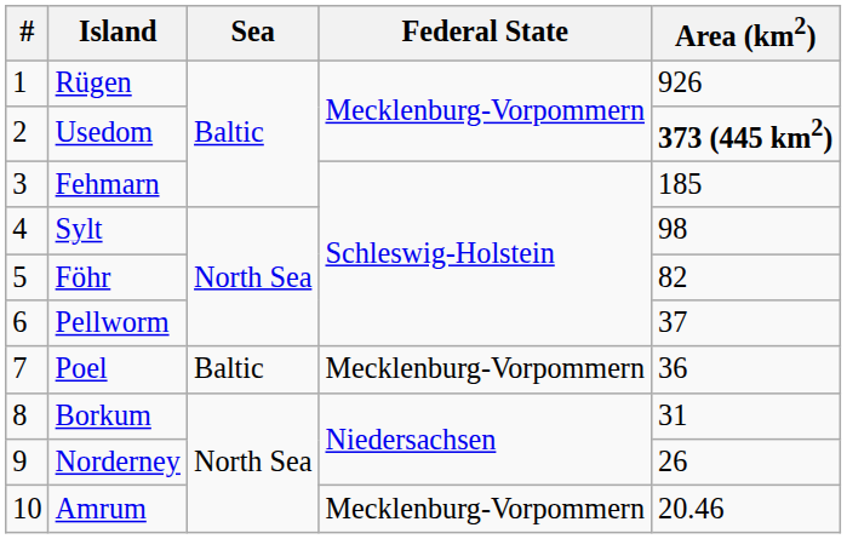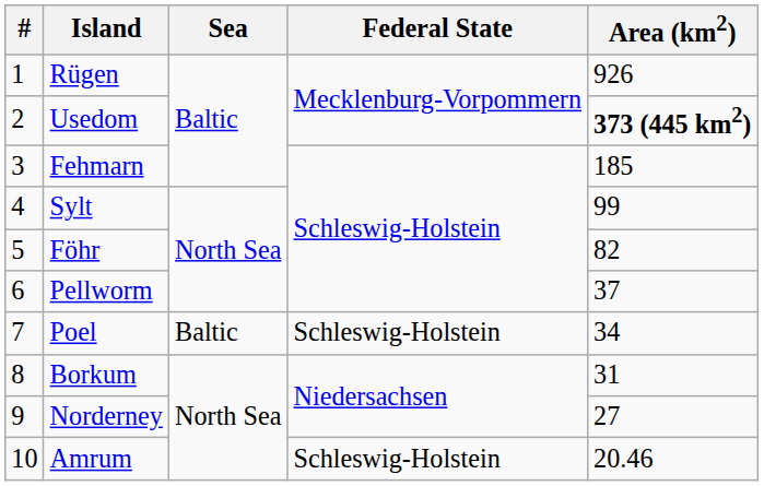Sylt | Area (km2): 98 -> 99
Poel | Federal State: Mecklenburg-Vorpommern -> Schleswig-Holstein
Poel | Area (km2): 36 -> 34
Norderney | Area (km2): 26 -> 27
Amrum | Federal State: Mecklenburg-Vorpommern -> Schleswig-Holstein
